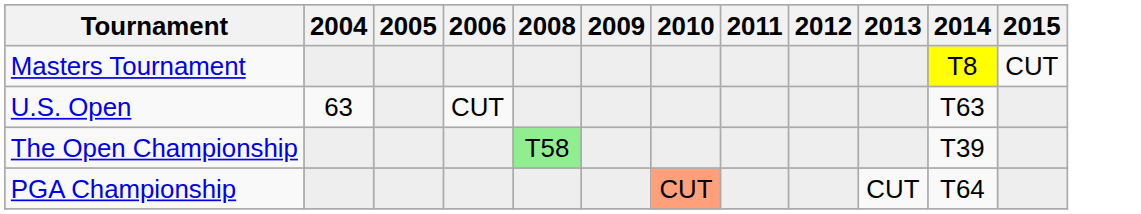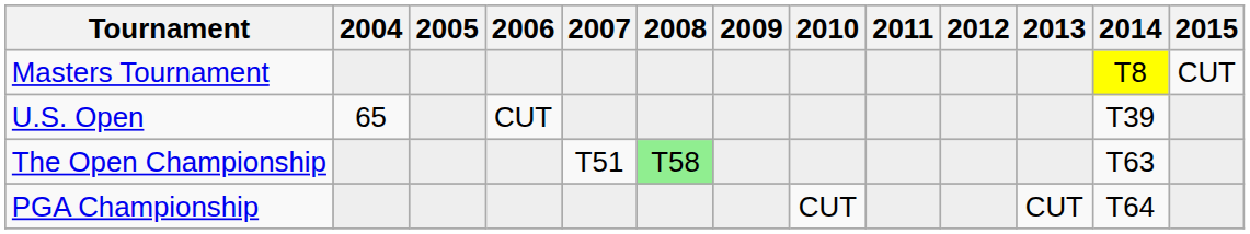+ column: 2007 | T51
U.S. Open | 2004: 63 -> 65
U.S. Open | 2014: T63 -> T39
The Open Championship | 2014: T39 -> T63
PGA Championship | 2010: lightsalmon background -> no background
